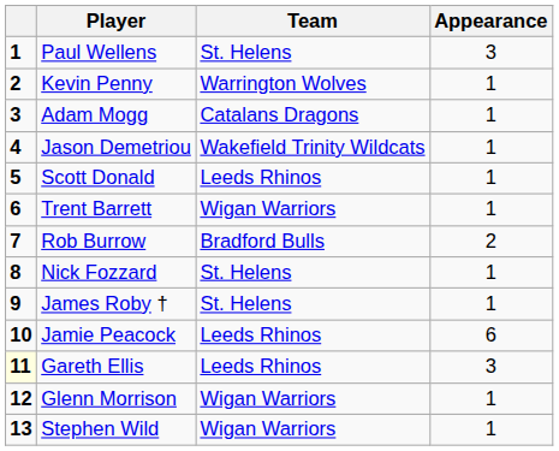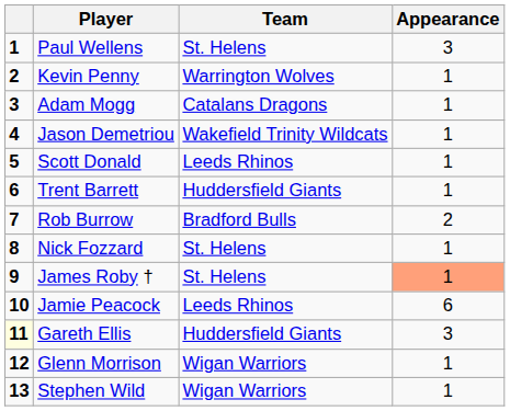Trent Barrett | Team: Wigan Warriors -> Huddersfield Giants
James Roby † | Appearance: no background -> lightsalmon background
Gareth Ellis | Team: Leeds Rhinos -> Huddersfield Giants
